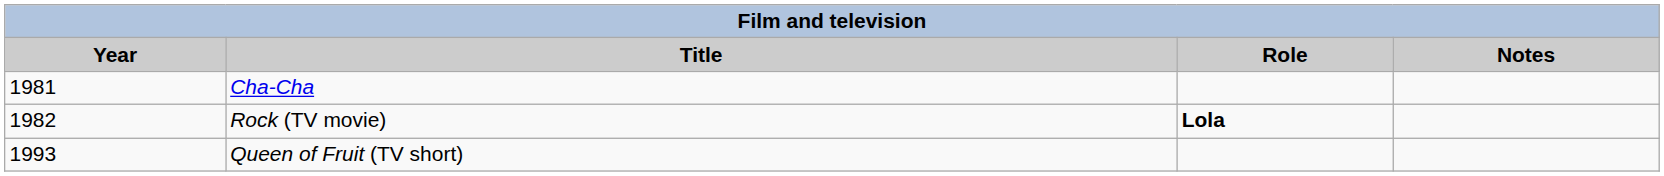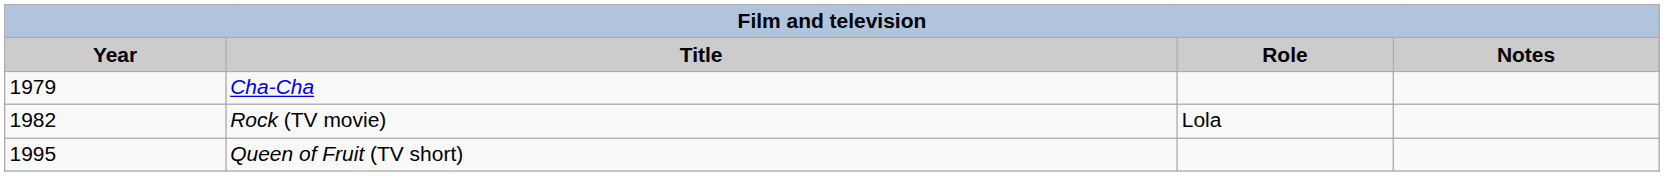Cha-Cha | Year: 1981 -> 1979
Rock (TV movie) | Role: bold -> normal
Queen of Fruit (TV short) | Year: 1993 -> 1995
